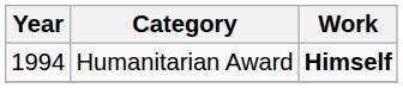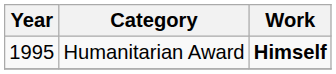Humanitarian Award | Year: 1994 -> 1995
